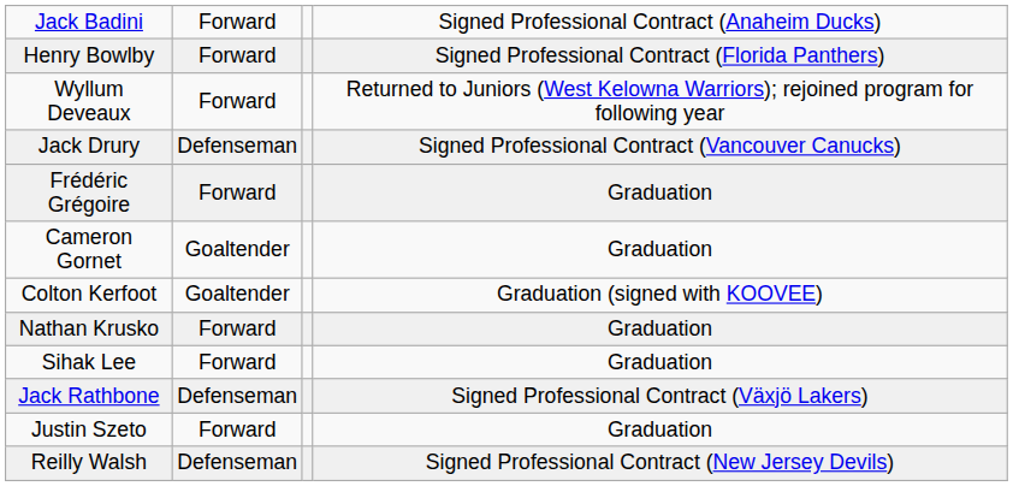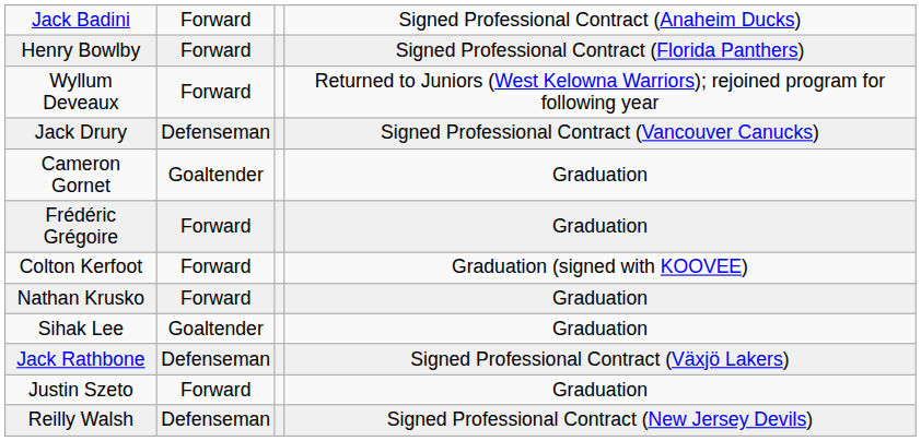rows swapped: Cameron Gornet <-> Frédéric Grégoire
Colton Kerfoot | column 2: Goaltender -> Forward
Sihak Lee | column 2: Forward -> Goaltender
